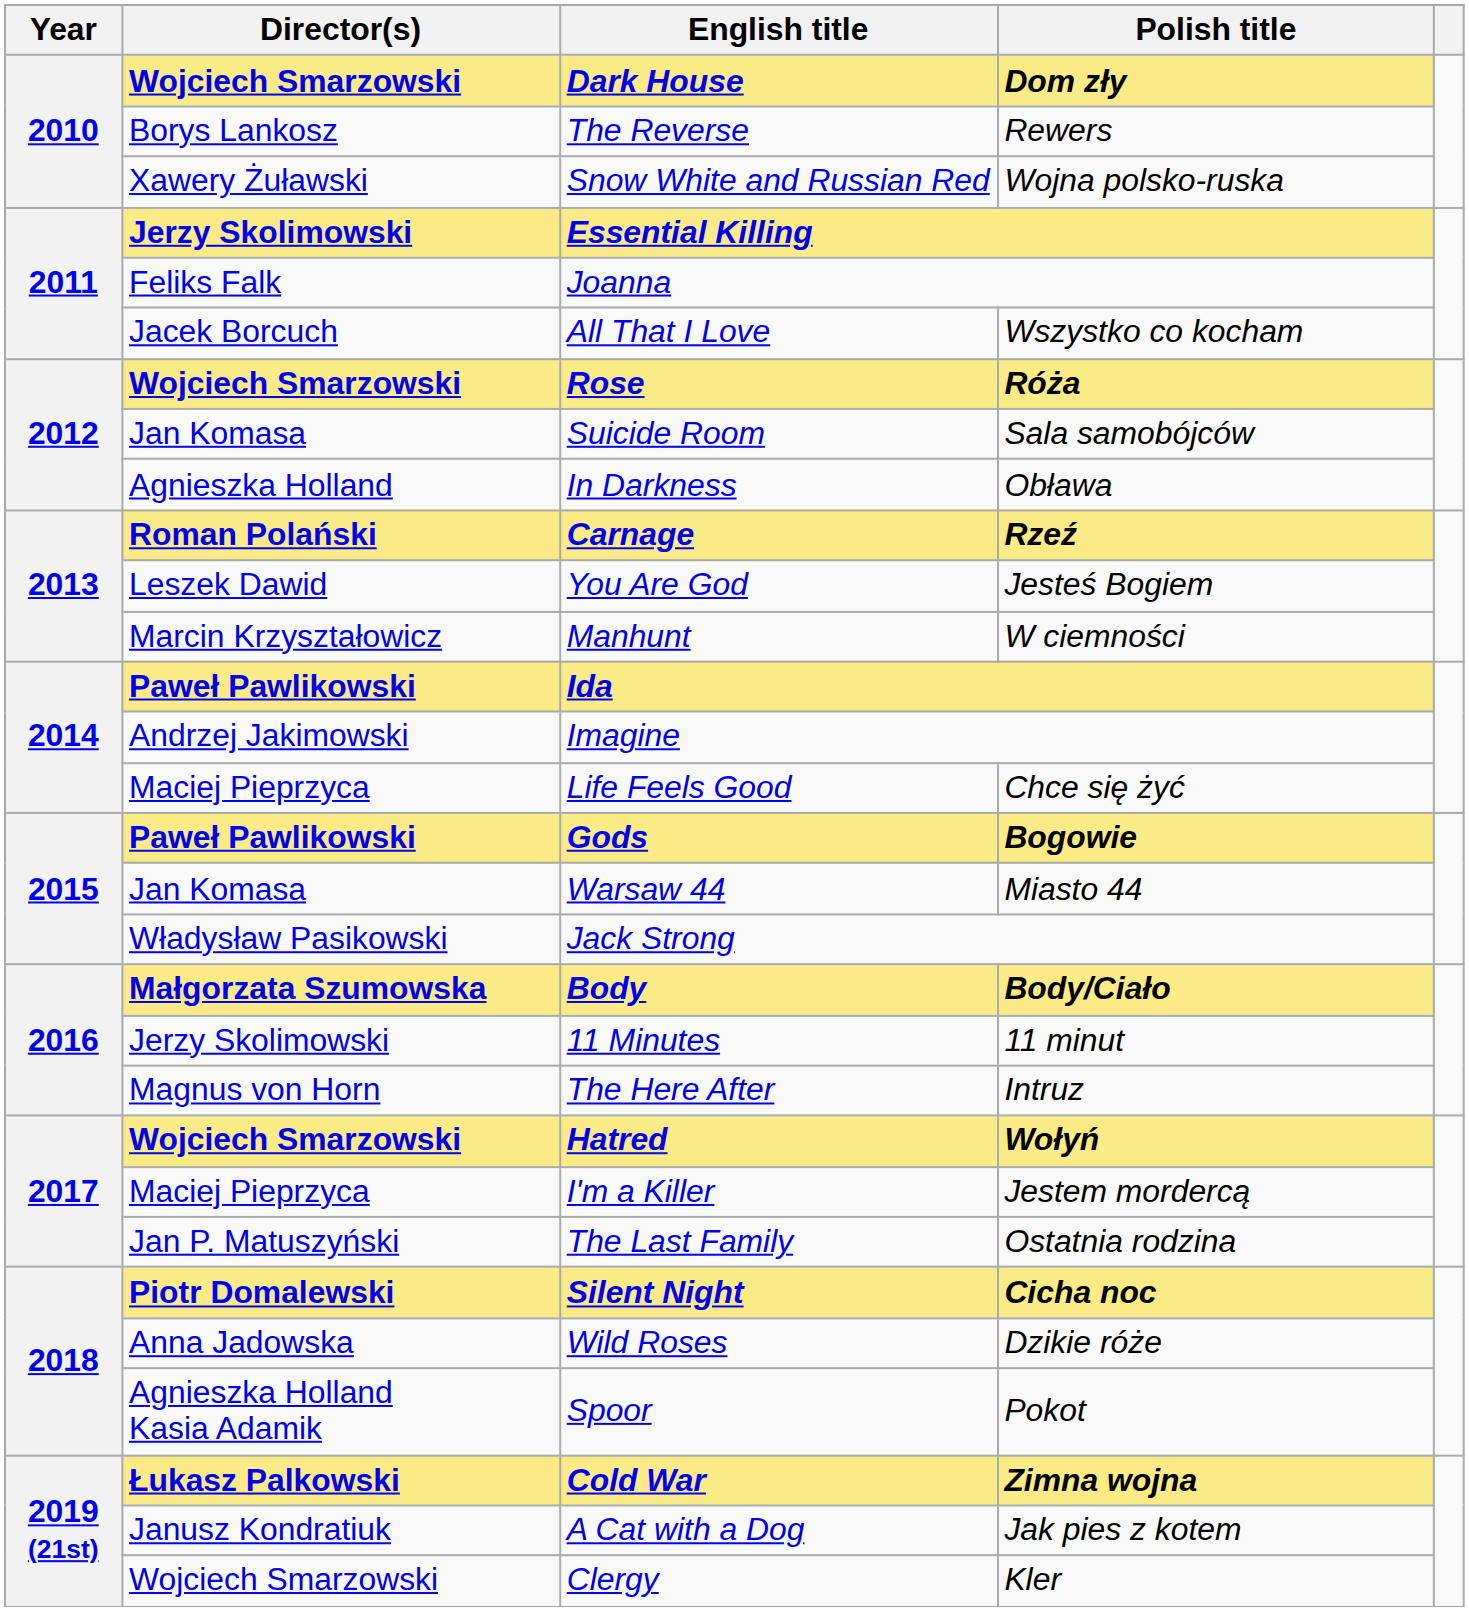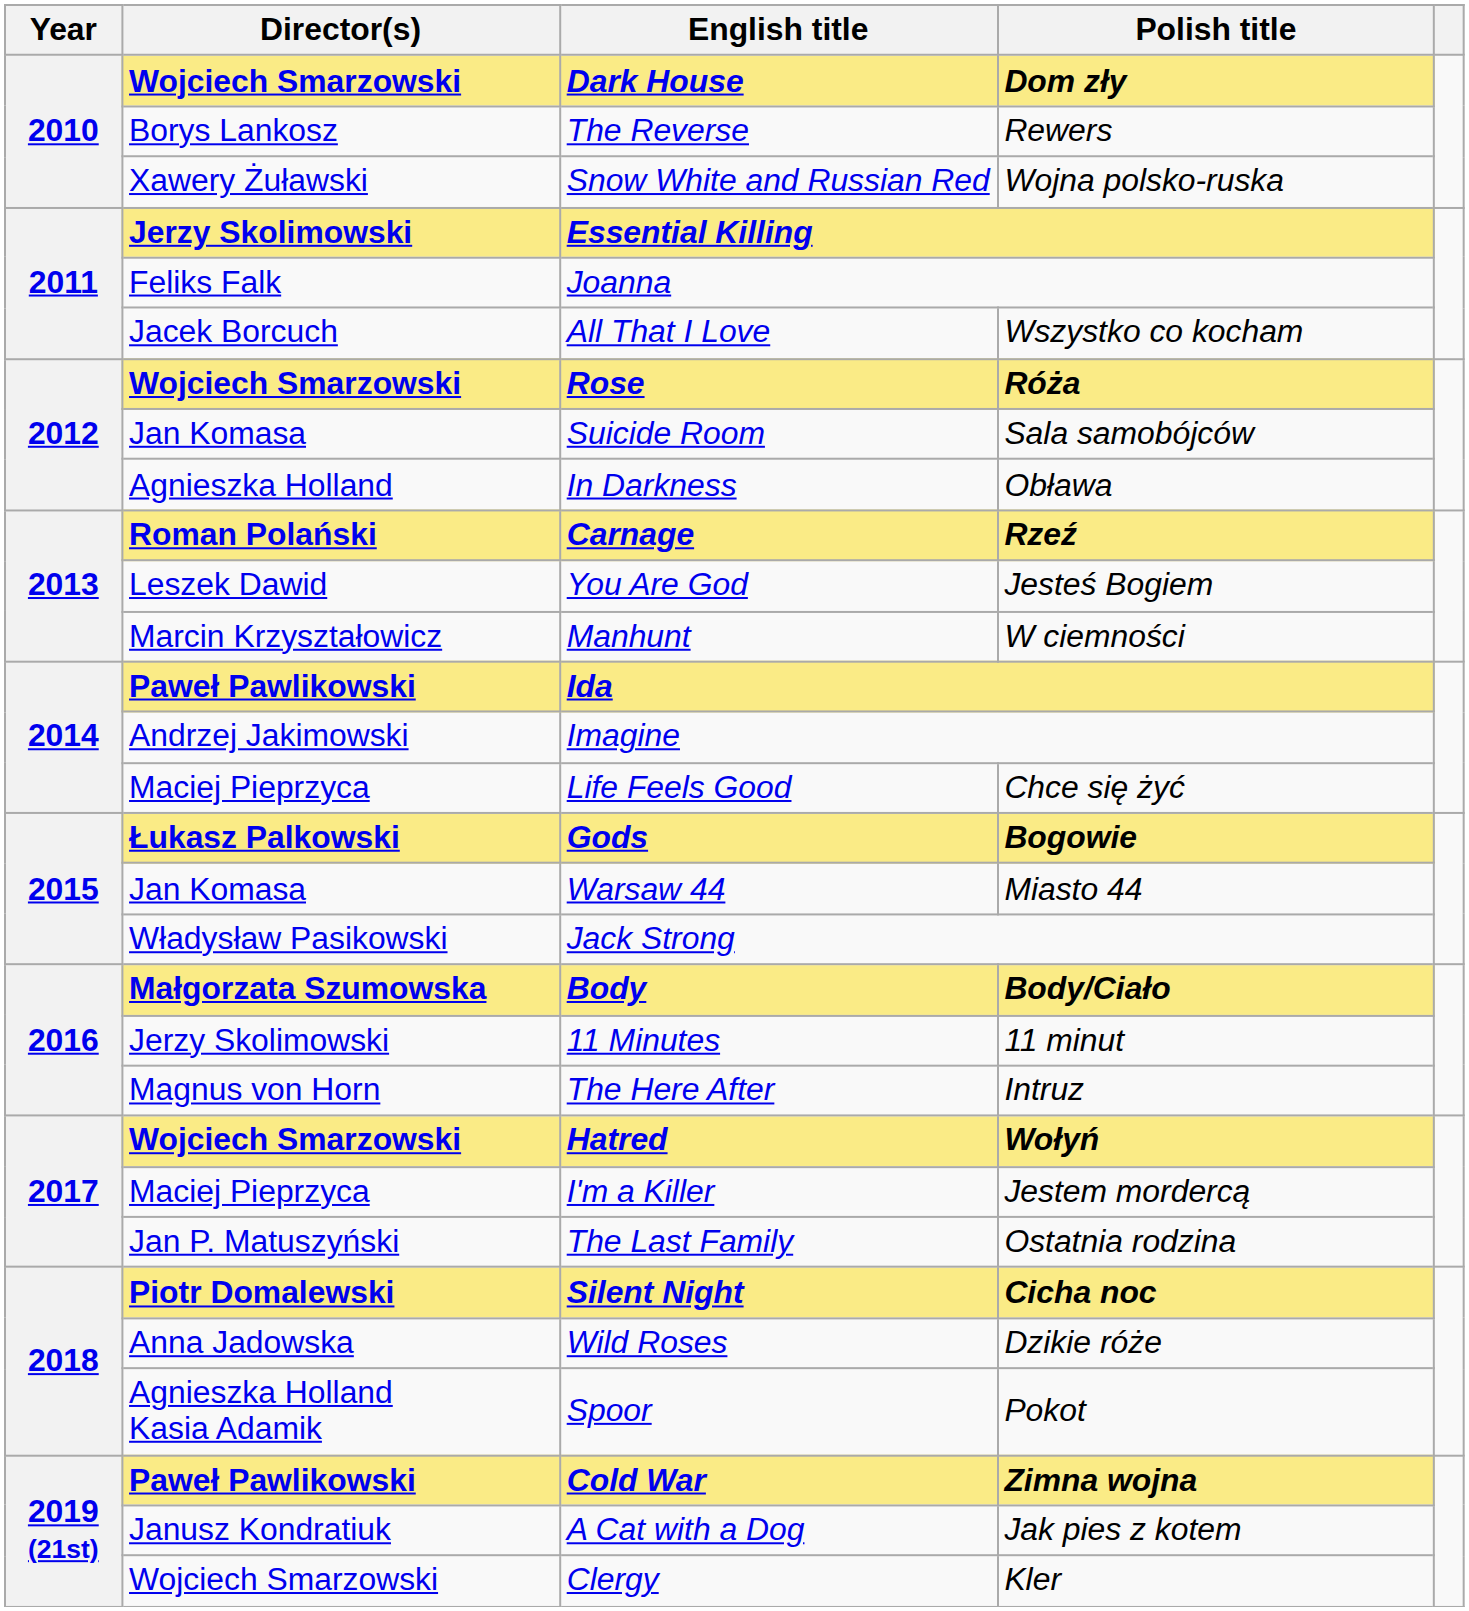Gods | Director(s): Paweł Pawlikowski -> Łukasz Palkowski
Cold War | Director(s): Łukasz Palkowski -> Paweł Pawlikowski
